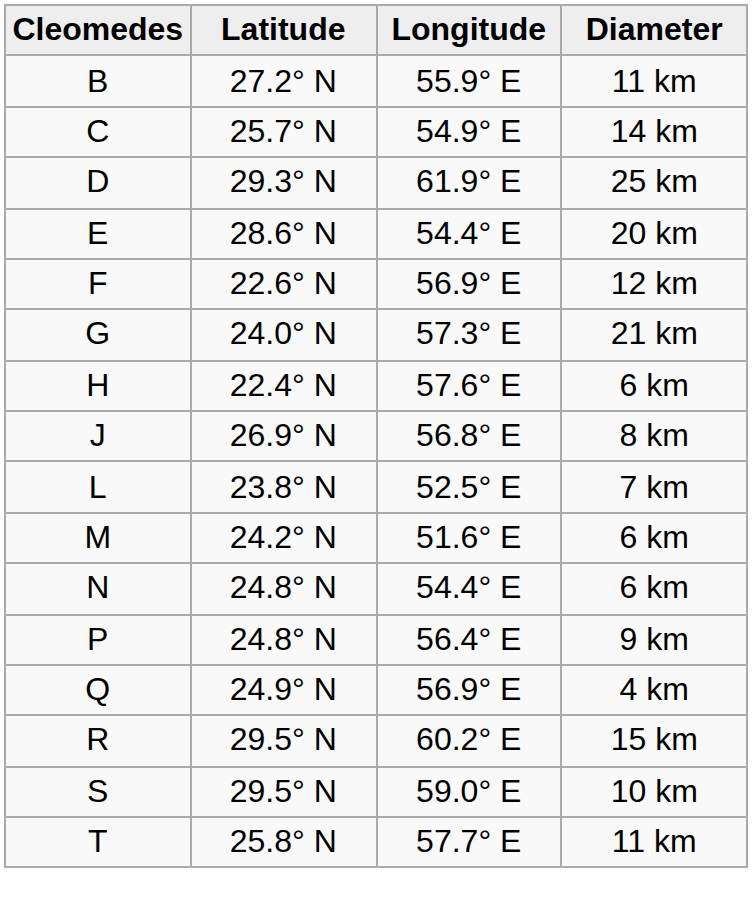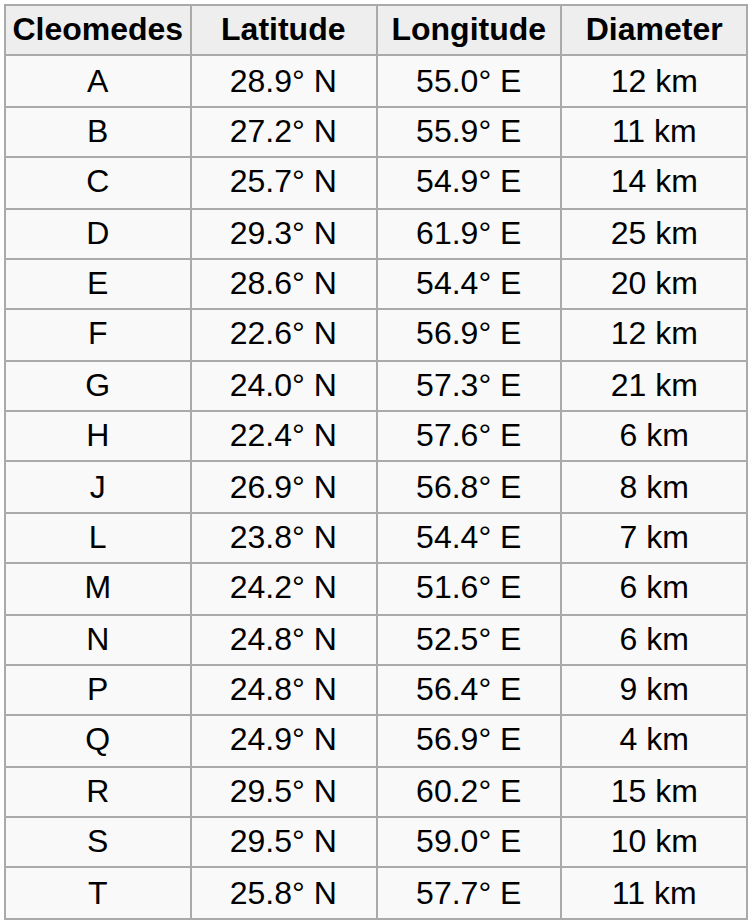+ row: A | 28.9° N | 55.0° E | 12 km
L | Longitude: 52.5° E -> 54.4° E
N | Longitude: 54.4° E -> 52.5° E
